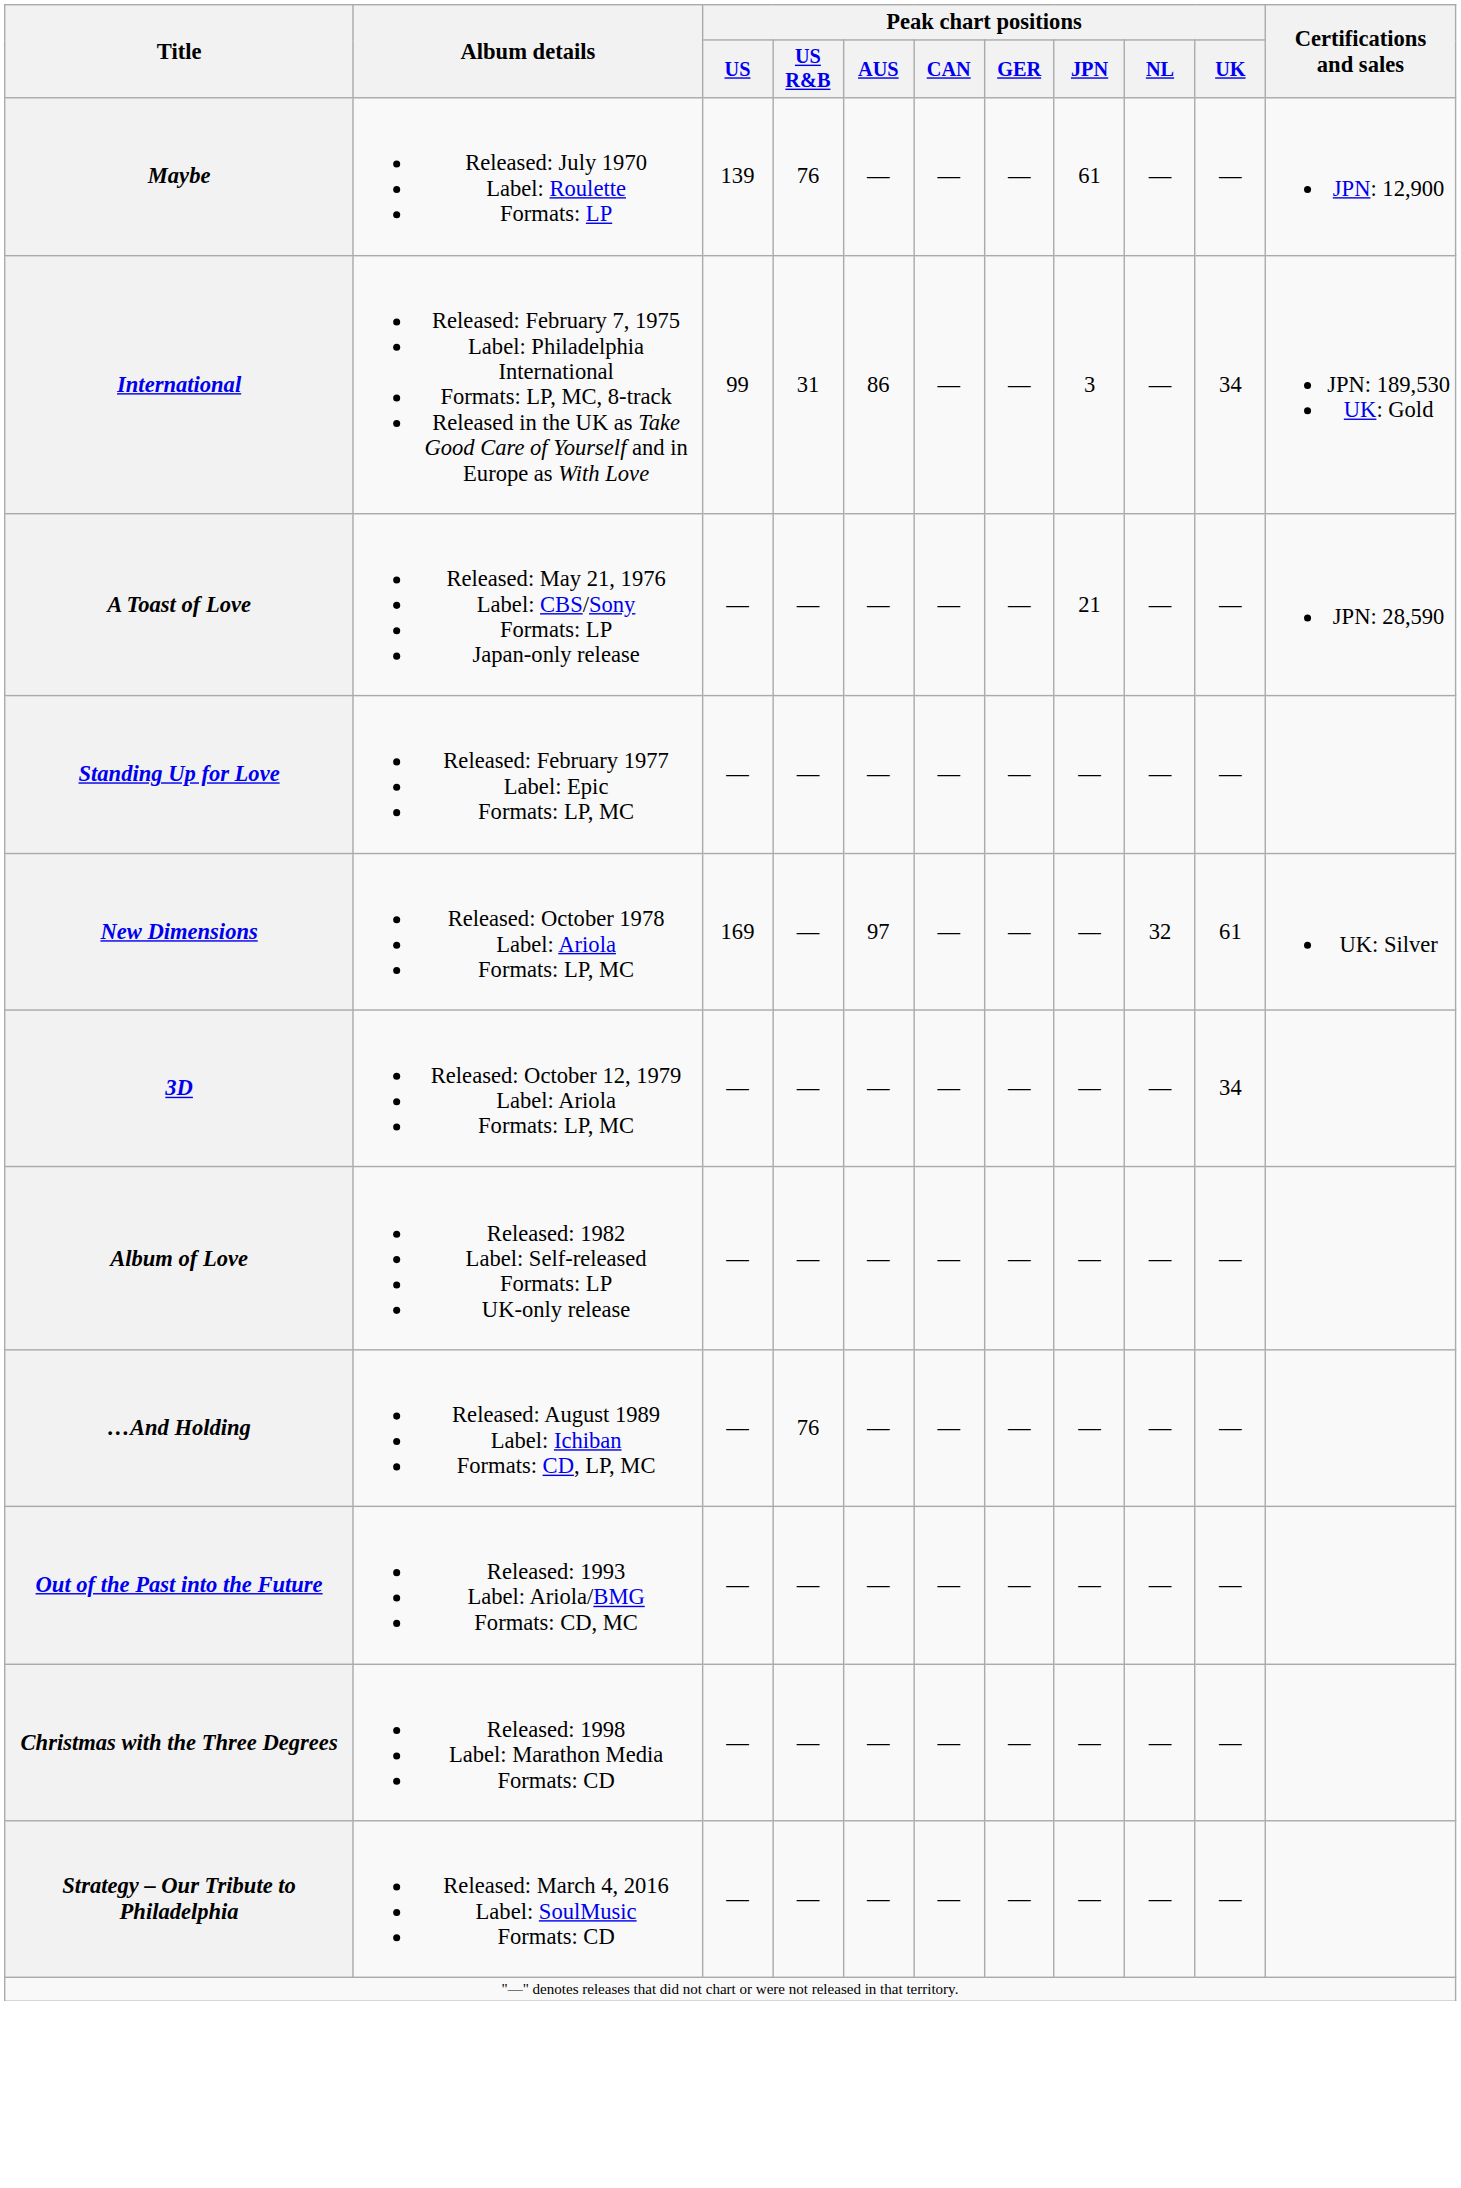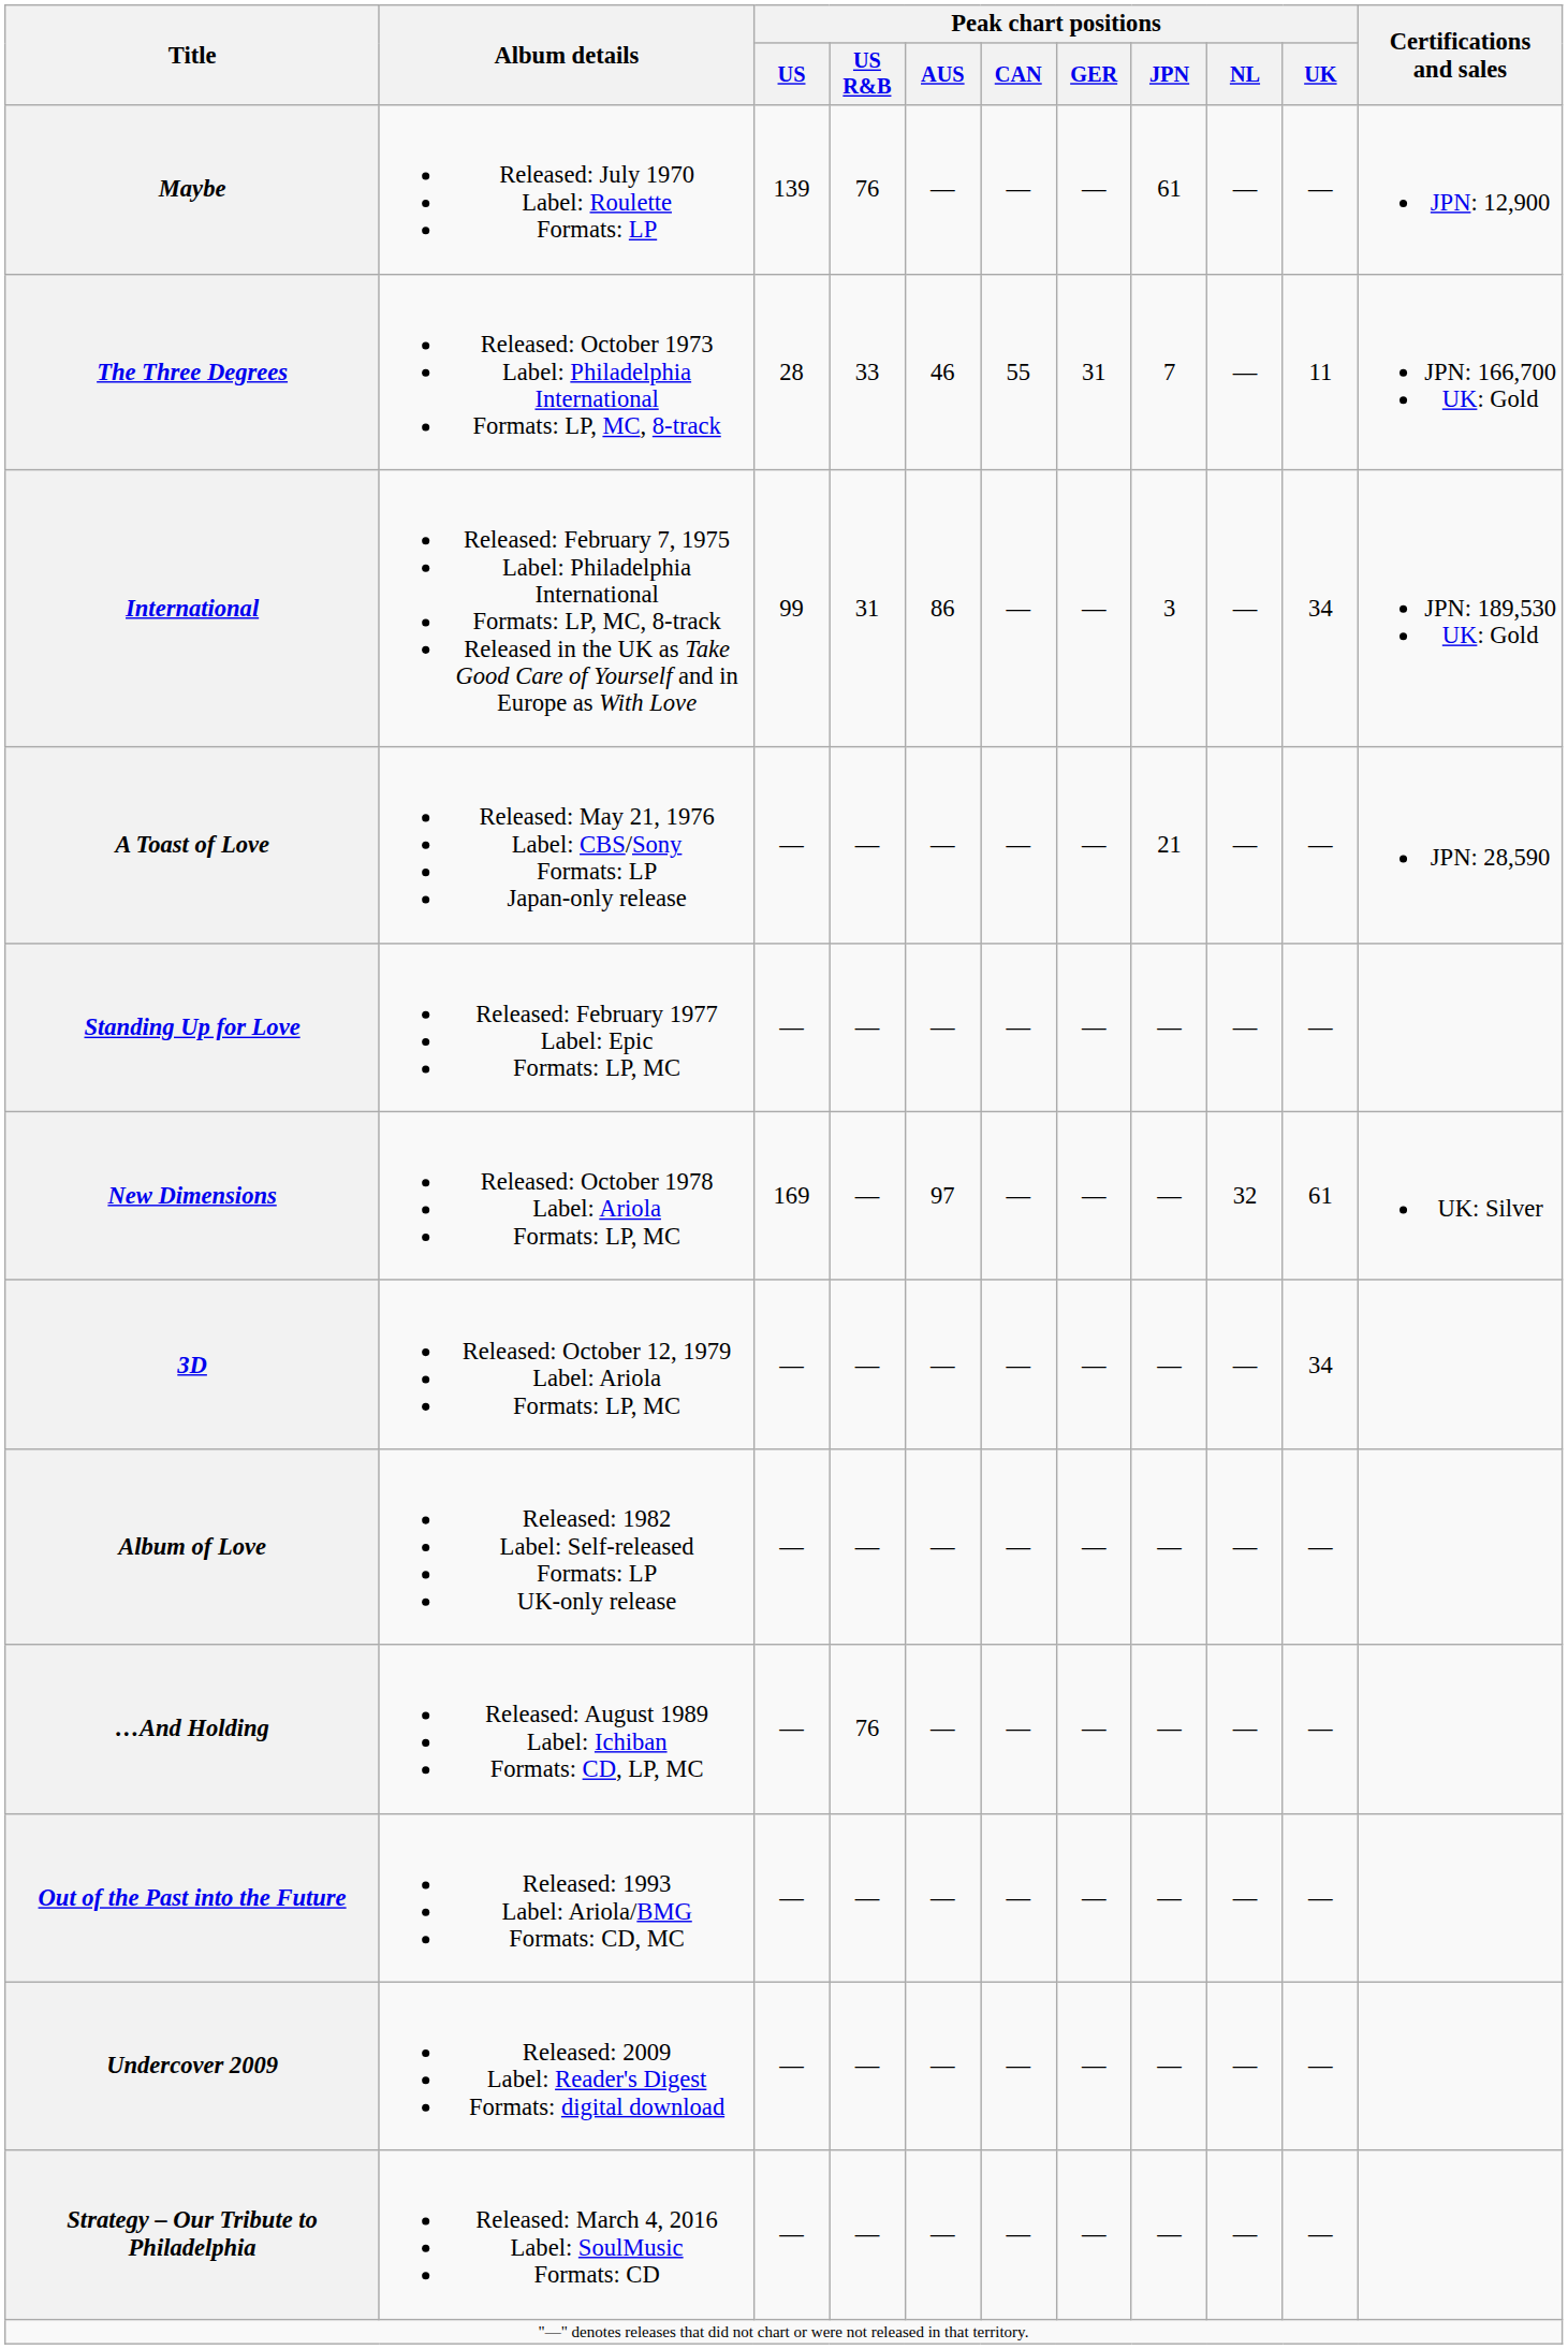+ row: The Three Degrees | Released: October 1973 Label: Philadelphia International Formats: LP, MC, 8-track | 28 | 33 | 46 | 55 | 31 | 7 | — | 11 | JPN: 166,700 UK: Gold
- row: Christmas with the Three Degrees | Released: 1998 Label: Marathon Media Formats: CD | — | — | — | — | — | — | — | —
+ row: Undercover 2009 | Released: 2009 Label: Reader's Digest Formats: digital download | — | — | — | — | — | — | — | —
